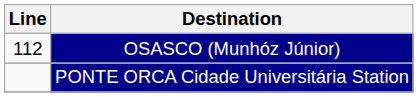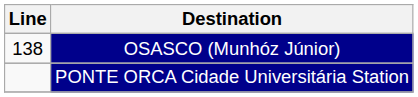OSASCO (Munhóz Júnior) | Line: 112 -> 138
